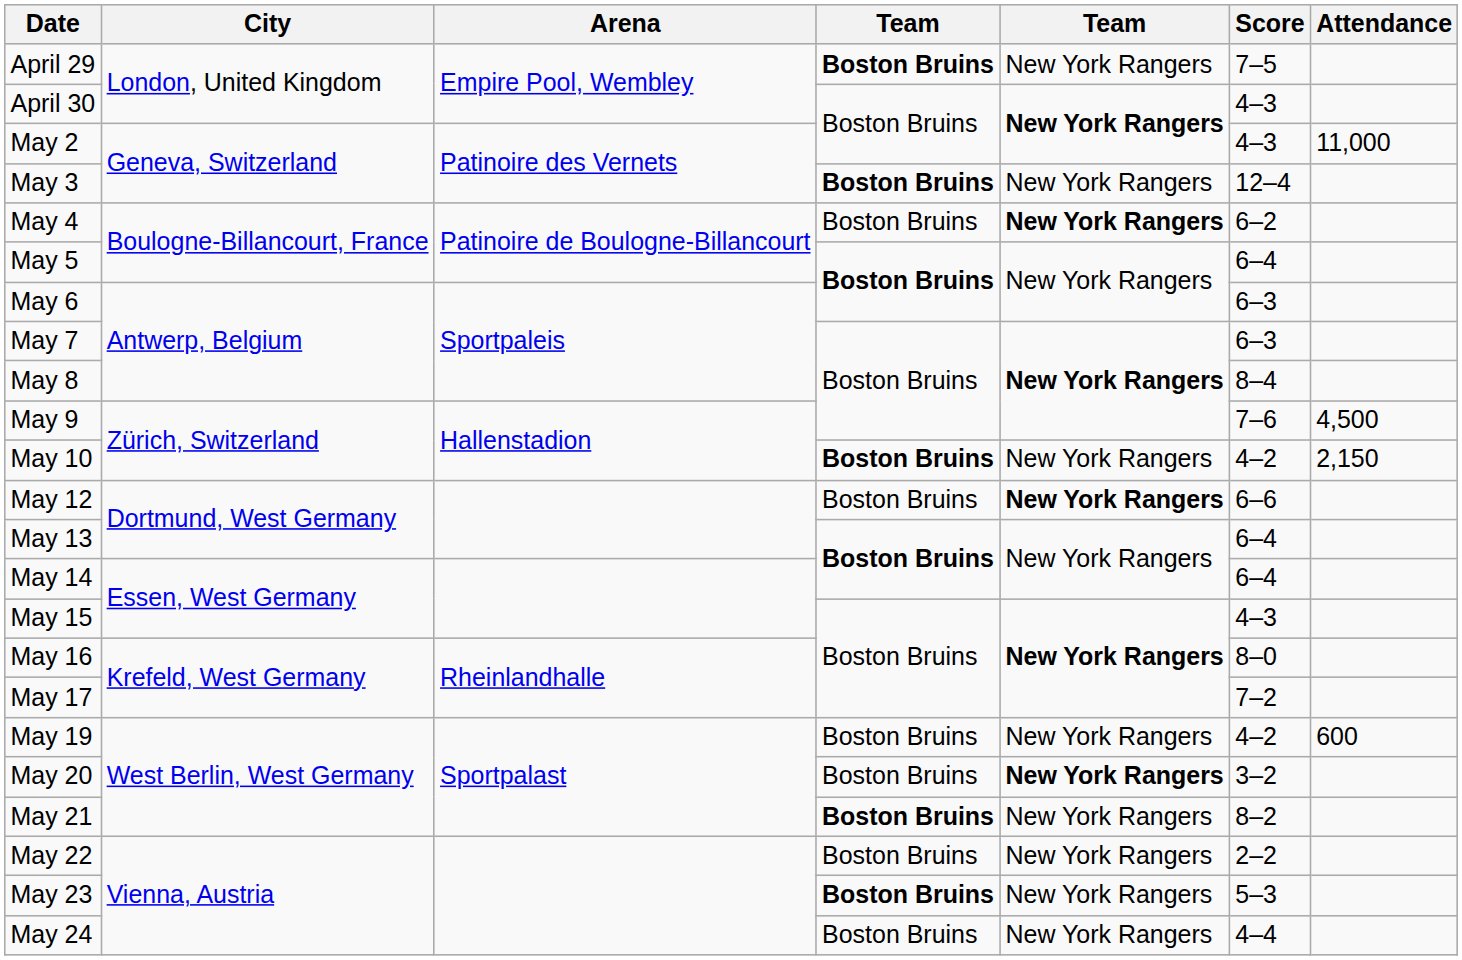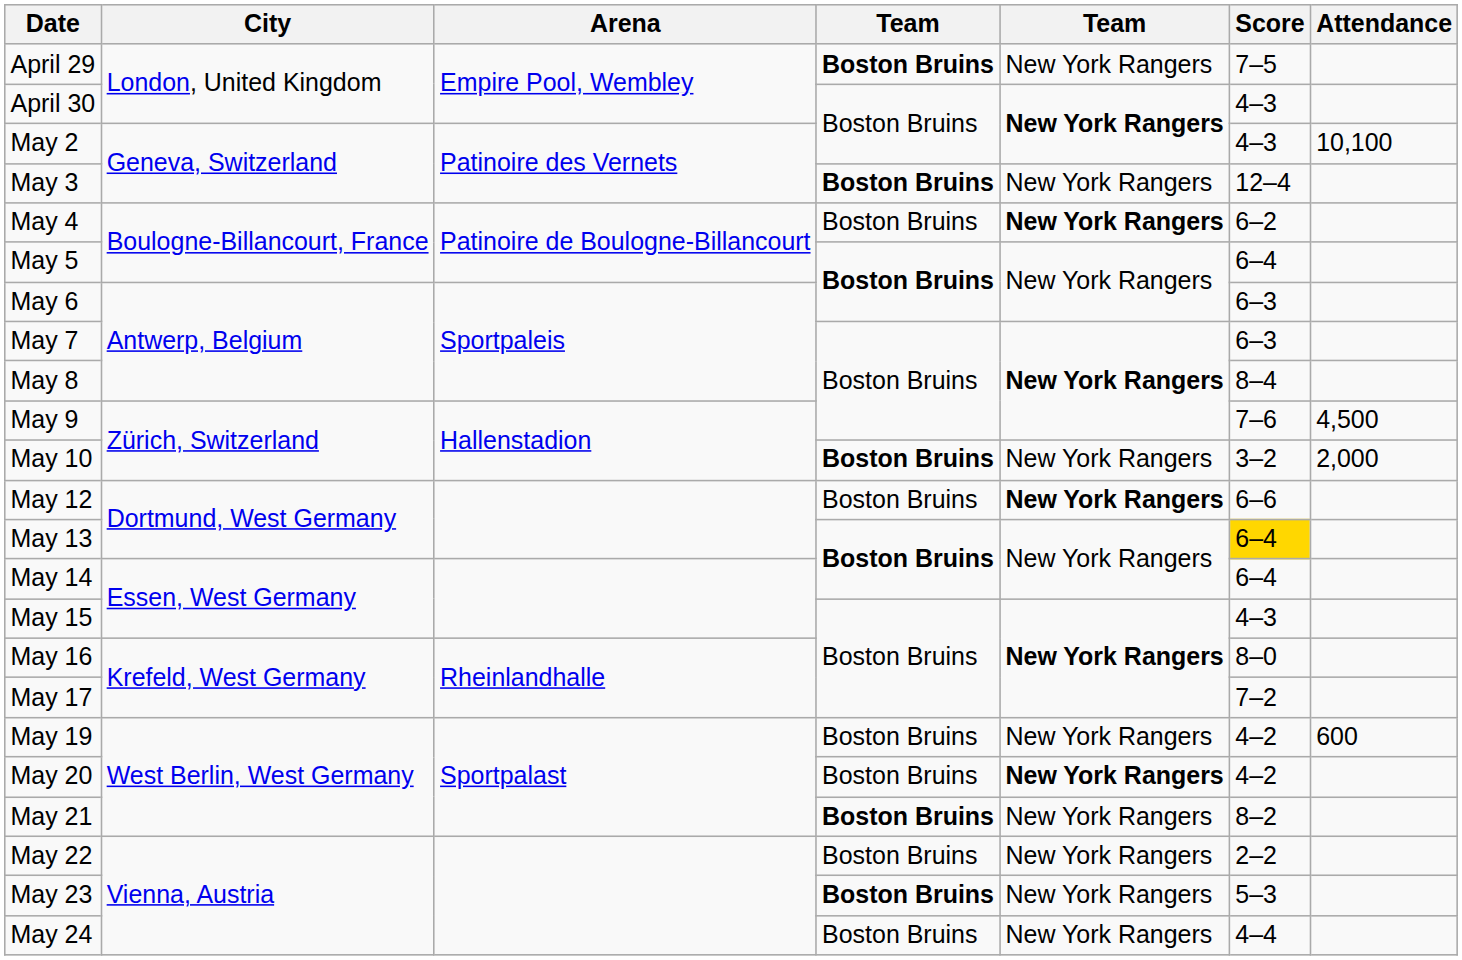May 2 | Attendance: 11,000 -> 10,100
May 10 | Score: 4–2 -> 3–2
May 10 | Attendance: 2,150 -> 2,000
May 13 | Score: no background -> gold background
May 20 | Score: 3–2 -> 4–2
